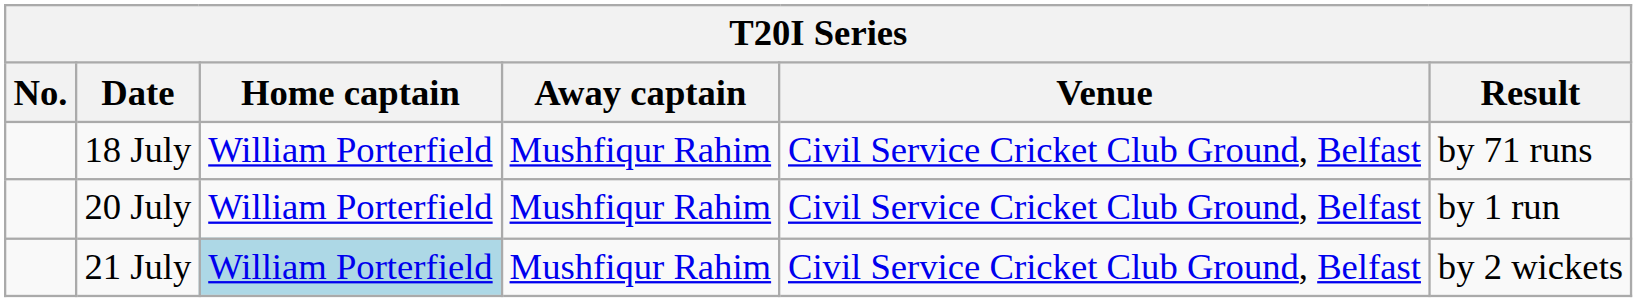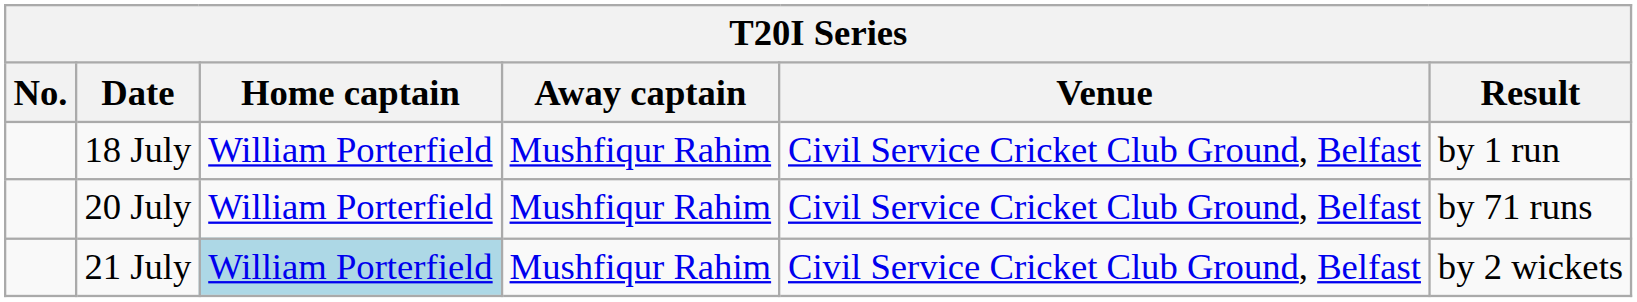18 July | Result: by 71 runs -> by 1 run
20 July | Result: by 1 run -> by 71 runs
